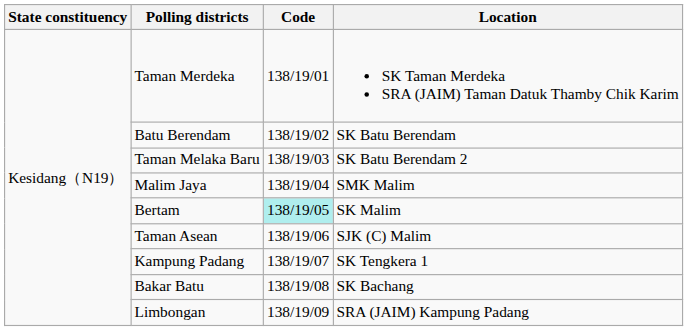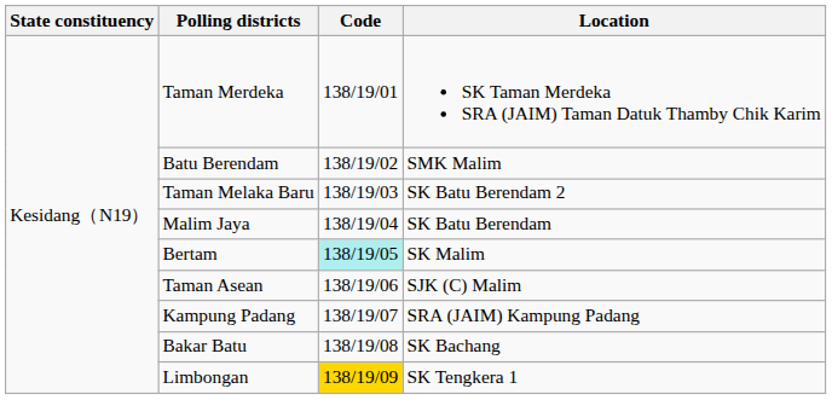Batu Berendam | Location: SK Batu Berendam -> SMK Malim
Malim Jaya | Location: SMK Malim -> SK Batu Berendam
Kampung Padang | Location: SK Tengkera 1 -> SRA (JAIM) Kampung Padang
Limbongan | Code: no background -> gold background
Limbongan | Location: SRA (JAIM) Kampung Padang -> SK Tengkera 1
